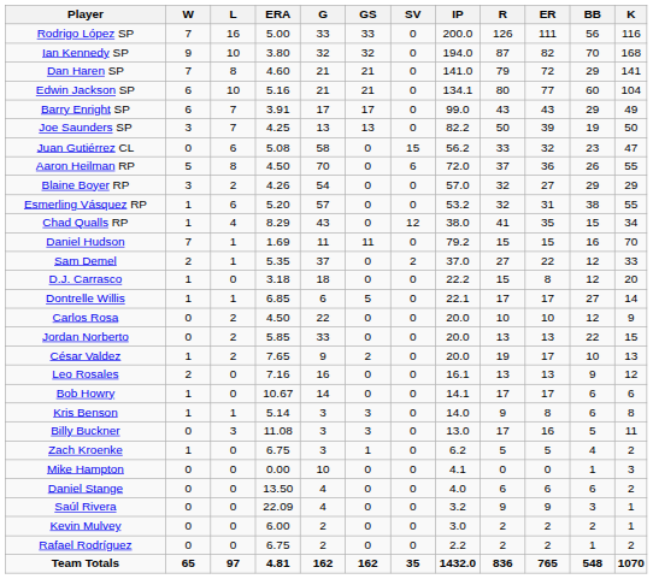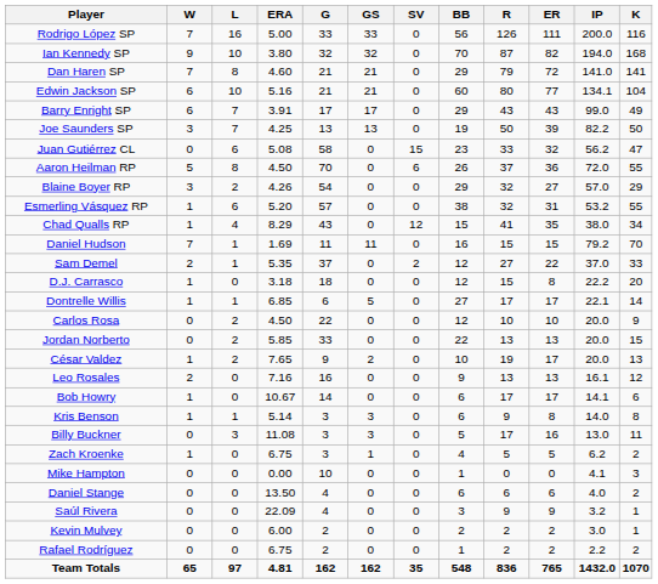columns swapped: IP <-> BB
